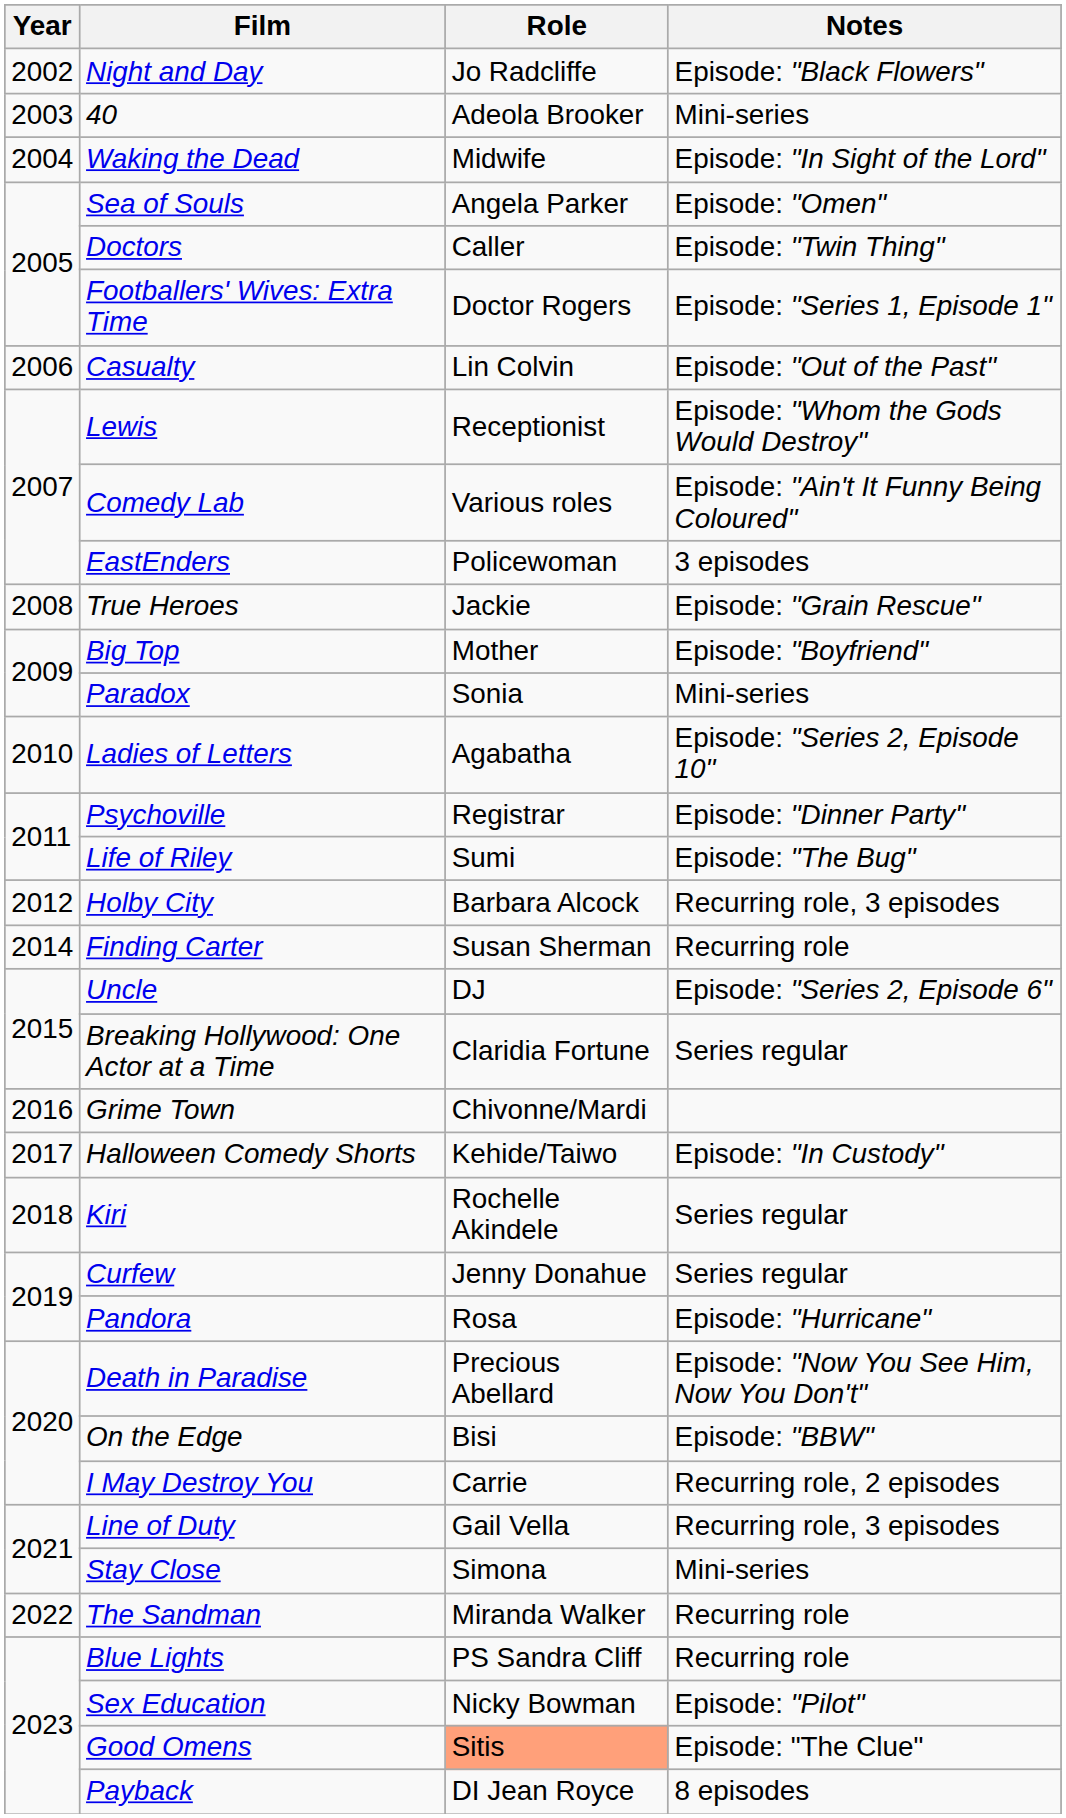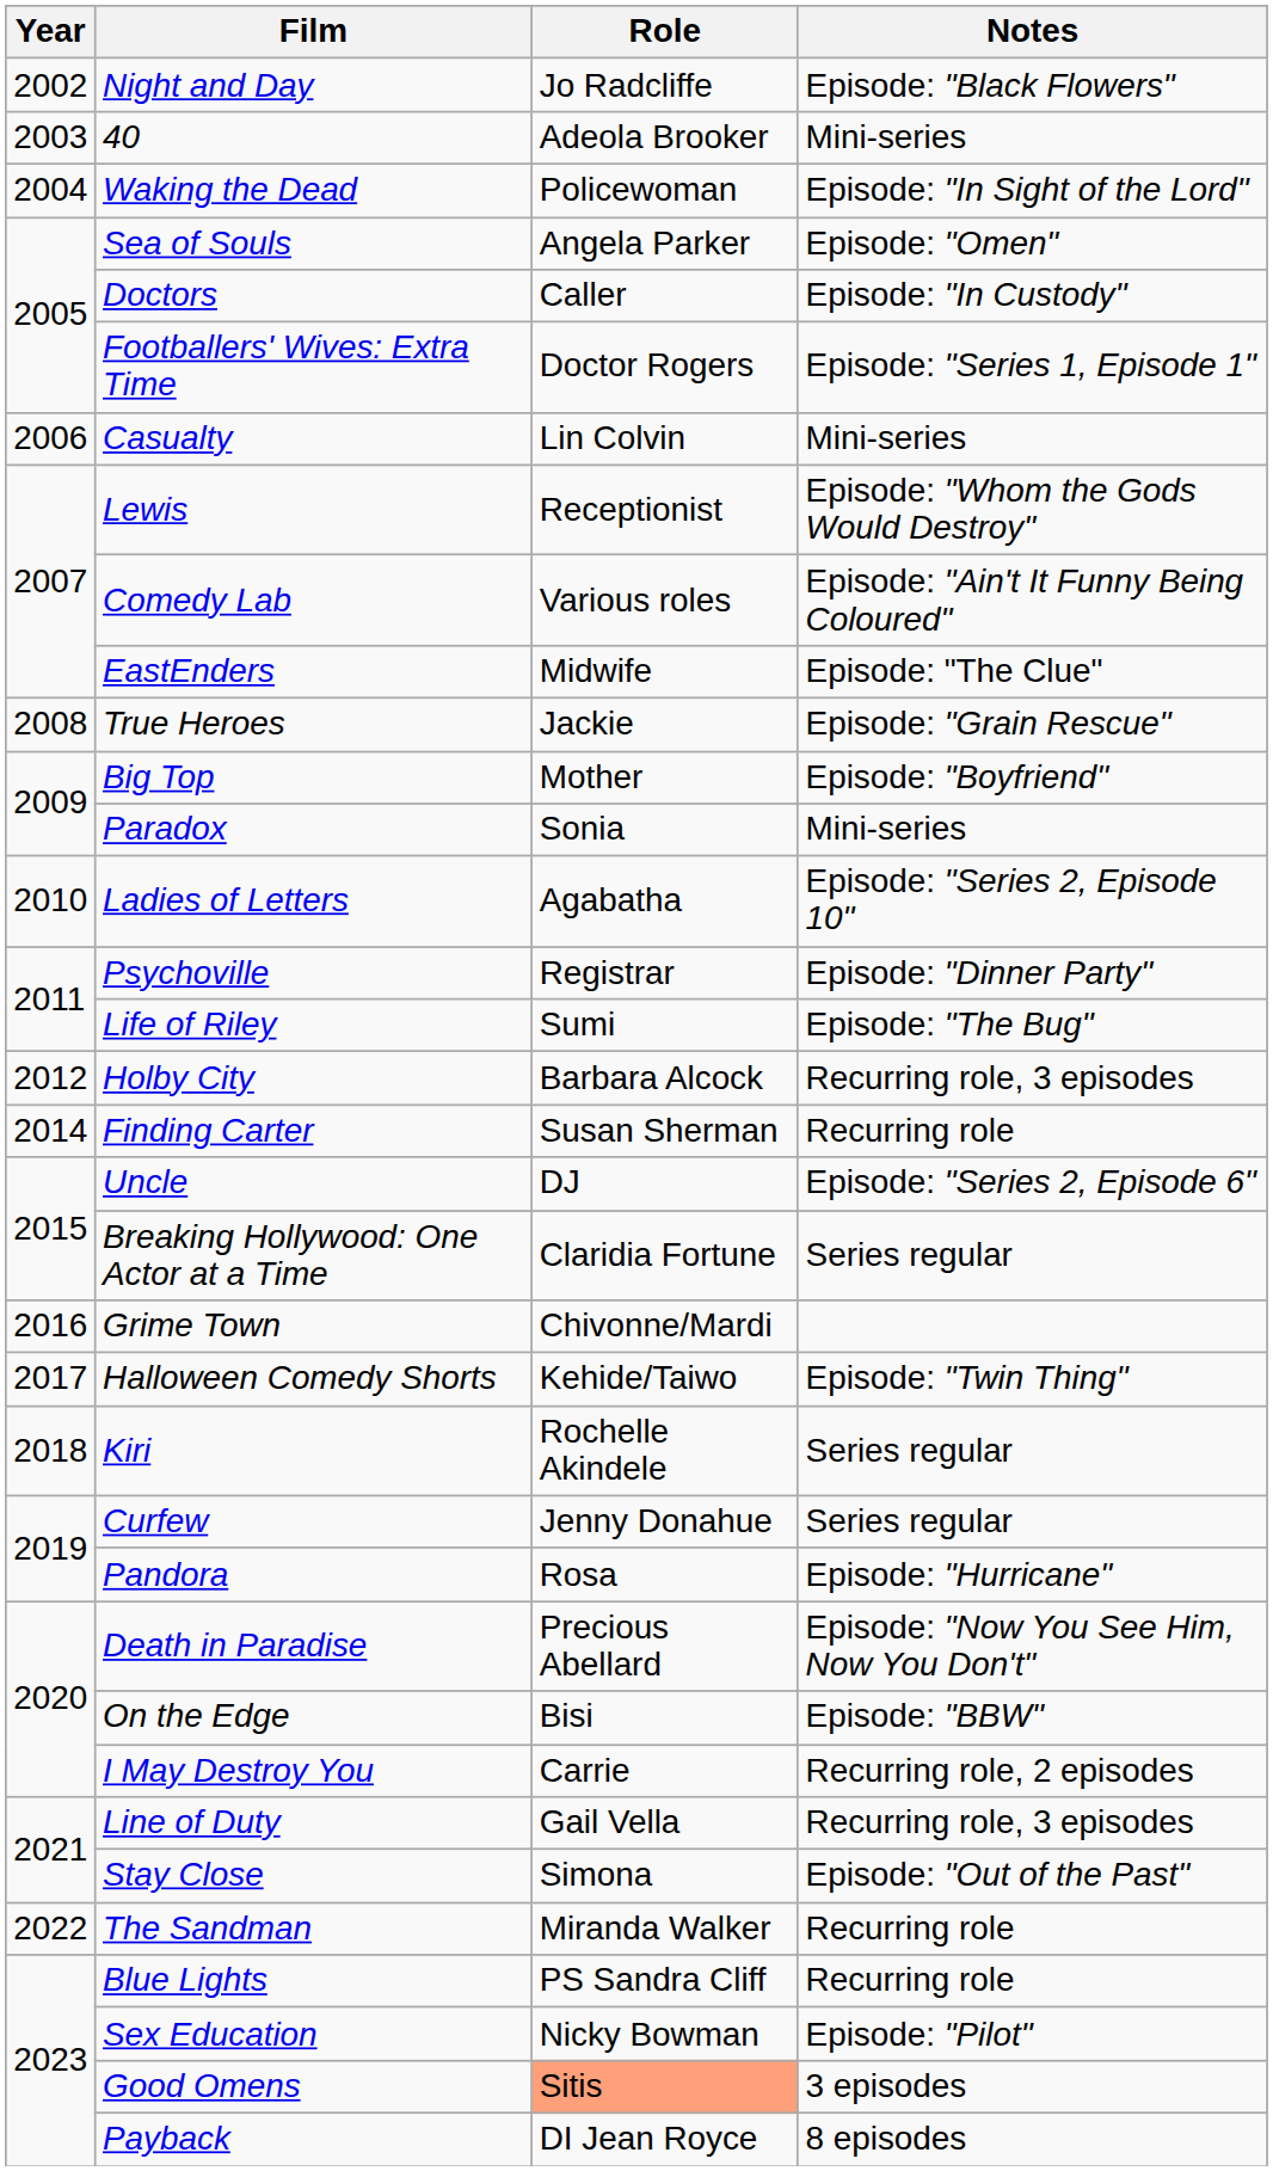Waking the Dead | Role: Midwife -> Policewoman
Doctors | Notes: Episode: "Twin Thing" -> Episode: "In Custody"
Casualty | Notes: Episode: "Out of the Past" -> Mini-series
EastEnders | Role: Policewoman -> Midwife
EastEnders | Notes: 3 episodes -> Episode: "The Clue"
Halloween Comedy Shorts | Notes: Episode: "In Custody" -> Episode: "Twin Thing"
Stay Close | Notes: Mini-series -> Episode: "Out of the Past"
Good Omens | Notes: Episode: "The Clue" -> 3 episodes
